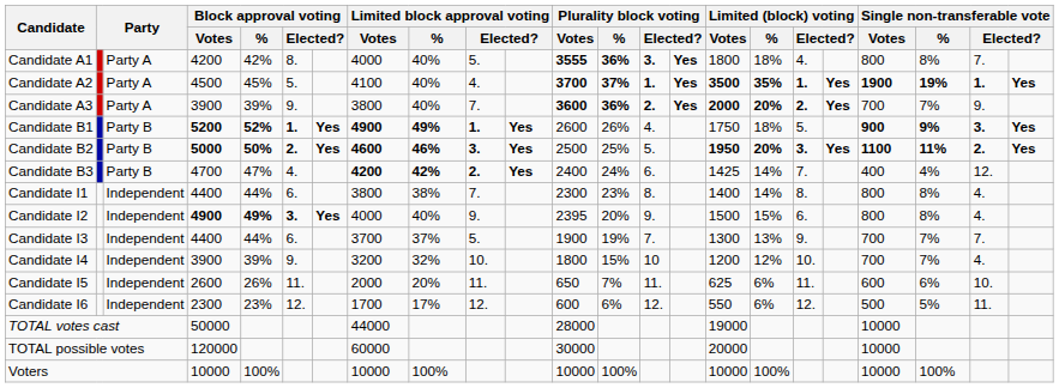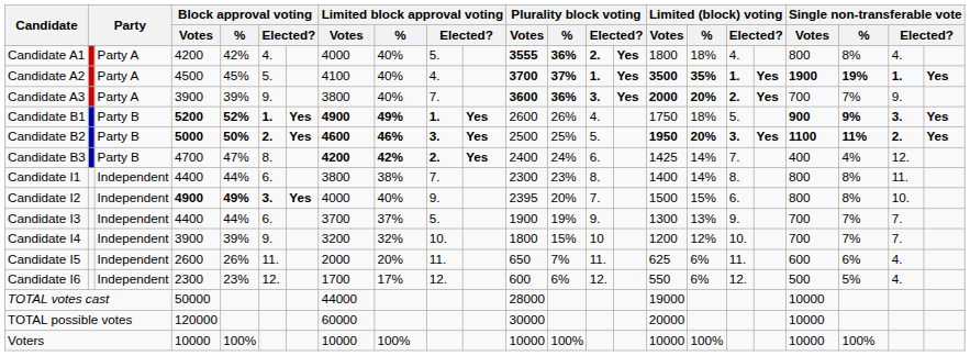Candidate A1 | column 6: 8. -> 4.
Candidate A1 | column 14: 3. -> 2.
Candidate A1 | column 22: 7. -> 4.
Candidate A3 | column 14: 2. -> 3.
Candidate B3 | column 6: 4. -> 8.
Candidate I1 | column 22: 4. -> 11.
Candidate I2 | column 14: 9. -> 7.
Candidate I2 | column 22: 4. -> 10.
Candidate I3 | column 14: 7. -> 9.
Candidate I4 | column 22: 4. -> 7.
Candidate I5 | column 22: 10. -> 4.
Candidate I6 | column 22: 11. -> 4.
